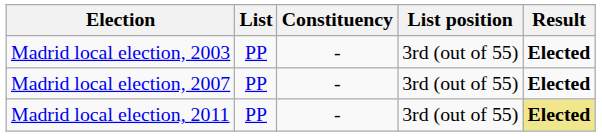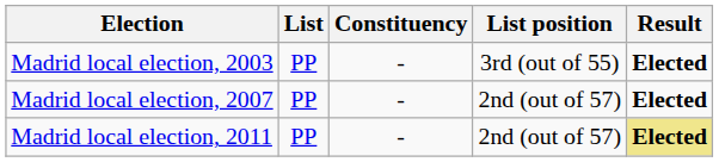Madrid local election, 2007 | List position: 3rd (out of 55) -> 2nd (out of 57)
Madrid local election, 2011 | List position: 3rd (out of 55) -> 2nd (out of 57)
